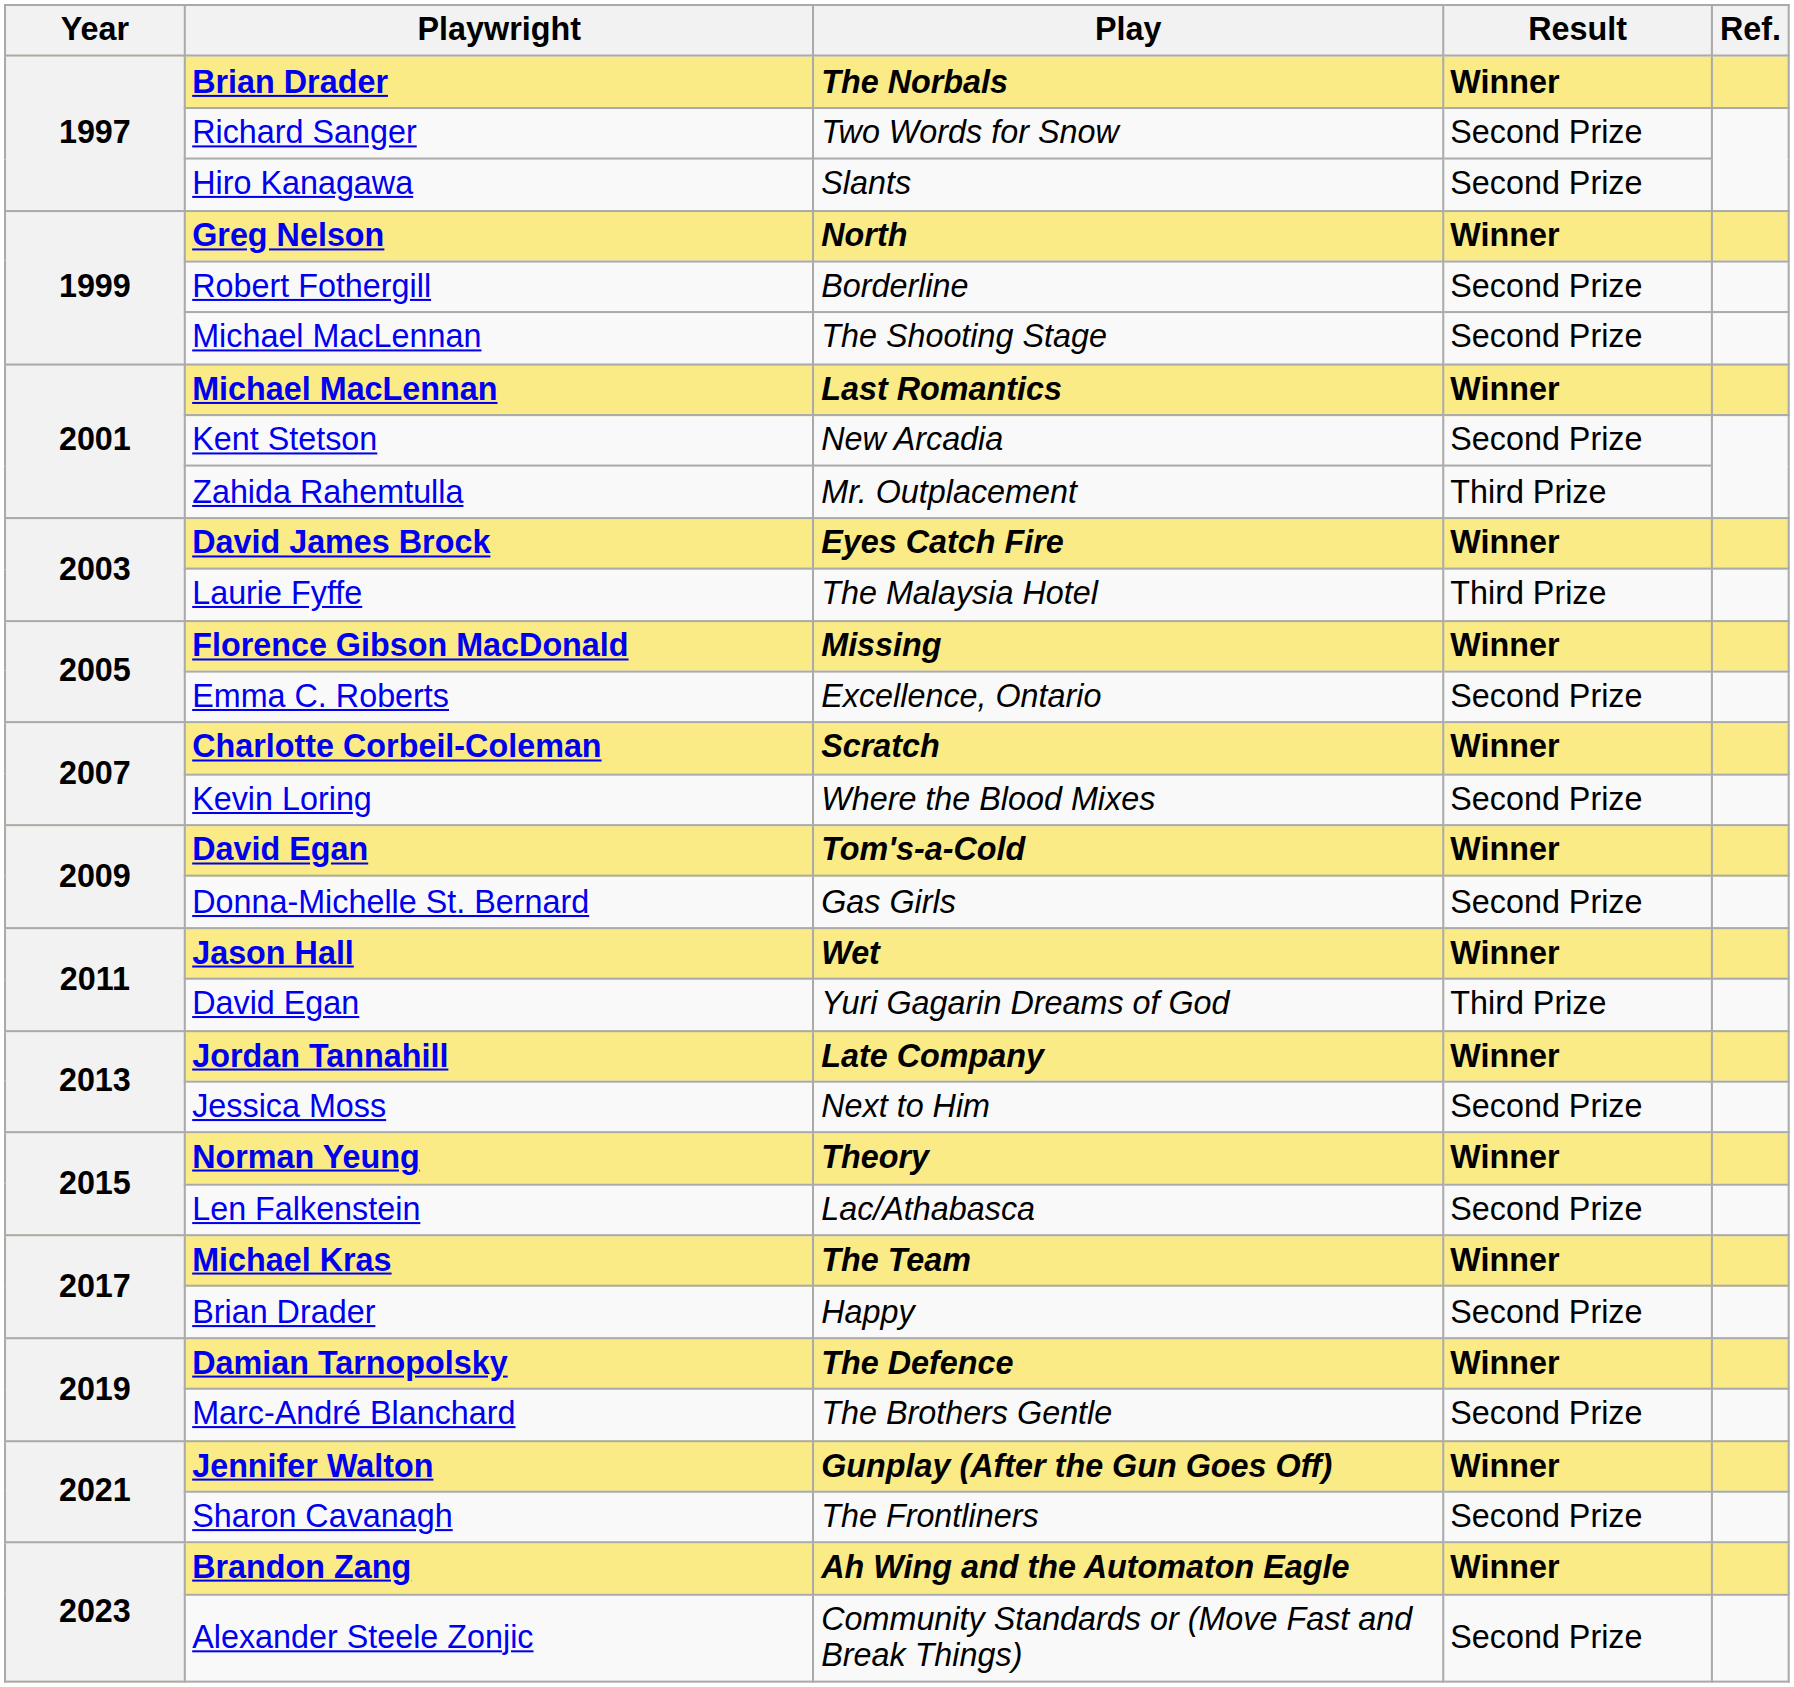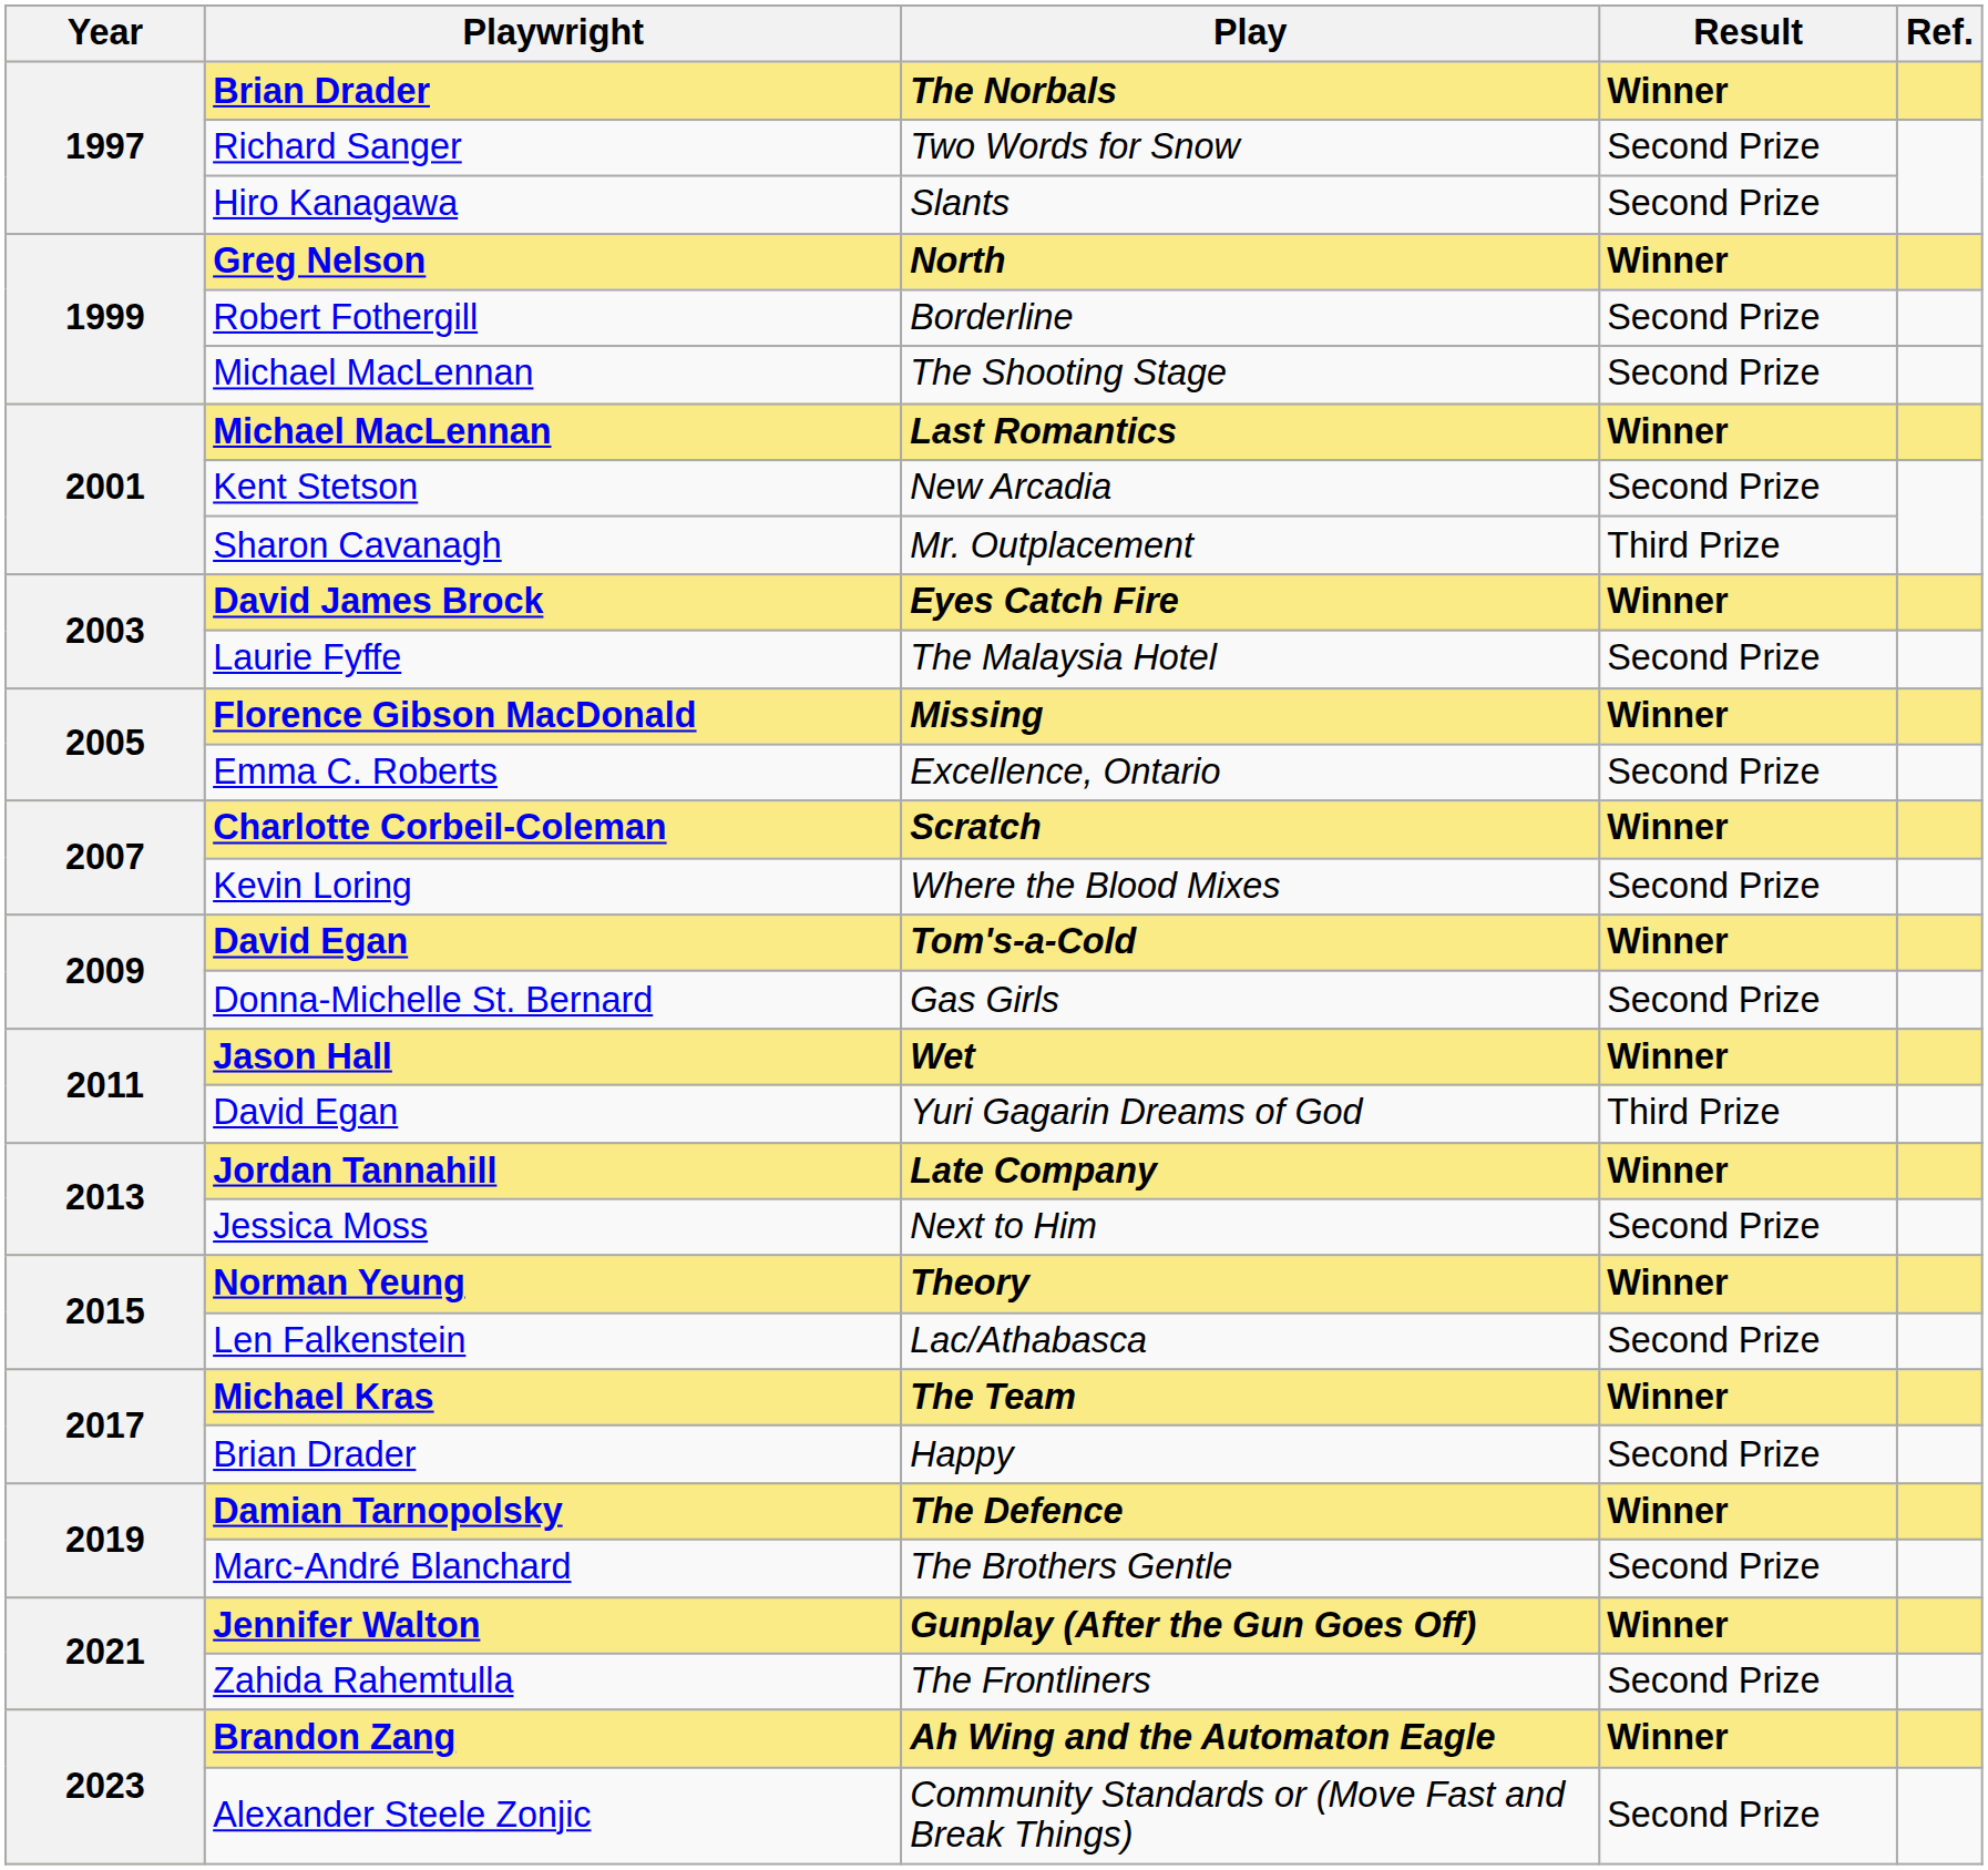Mr. Outplacement | Playwright: Zahida Rahemtulla -> Sharon Cavanagh
The Malaysia Hotel | Result: Third Prize -> Second Prize
The Frontliners | Playwright: Sharon Cavanagh -> Zahida Rahemtulla
